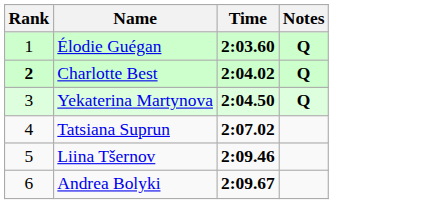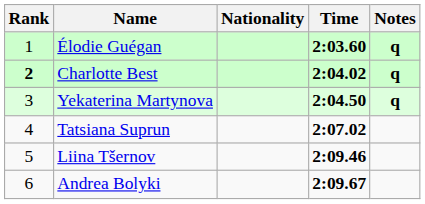+ column: Nationality
Élodie Guégan | Notes: Q -> q
Charlotte Best | Notes: Q -> q
Yekaterina Martynova | Notes: Q -> q
